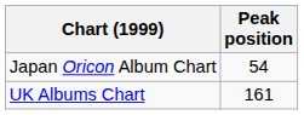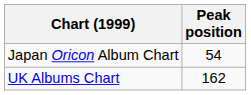UK Albums Chart | Peak position: 161 -> 162
